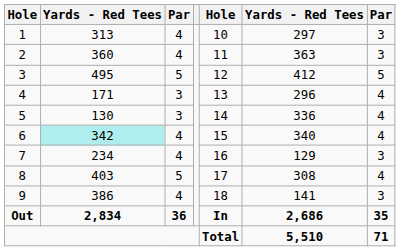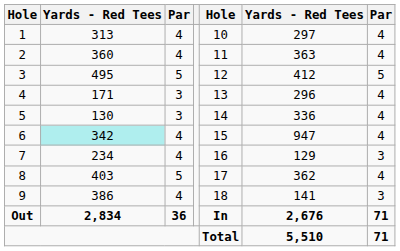1 | column 7: 3 -> 4
2 | column 7: 3 -> 4
6 | column 6: 340 -> 947
8 | column 6: 308 -> 362
Out | column 6: 2,686 -> 2,676
Out | column 7: 35 -> 71
